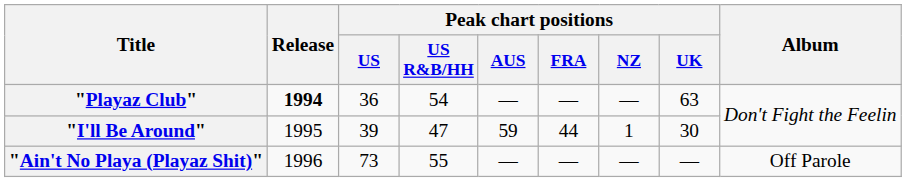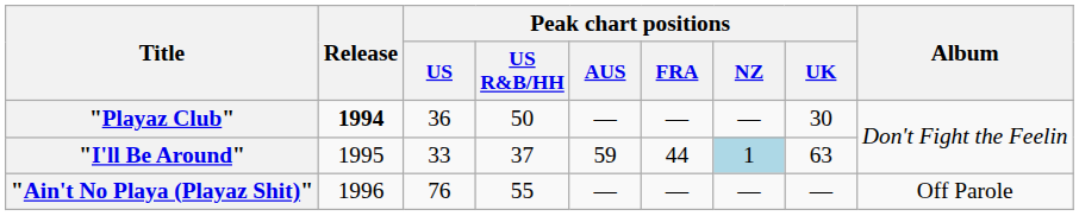"Playaz Club" | Peak chart positions / US R&B/HH: 54 -> 50
"Playaz Club" | Peak chart positions / UK: 63 -> 30
"I'll Be Around" | Peak chart positions / US: 39 -> 33
"I'll Be Around" | Peak chart positions / US R&B/HH: 47 -> 37
"I'll Be Around" | Peak chart positions / NZ: no background -> lightblue background
"I'll Be Around" | Peak chart positions / UK: 30 -> 63
"Ain't No Playa (Playaz Shit)" | Peak chart positions / US: 73 -> 76
